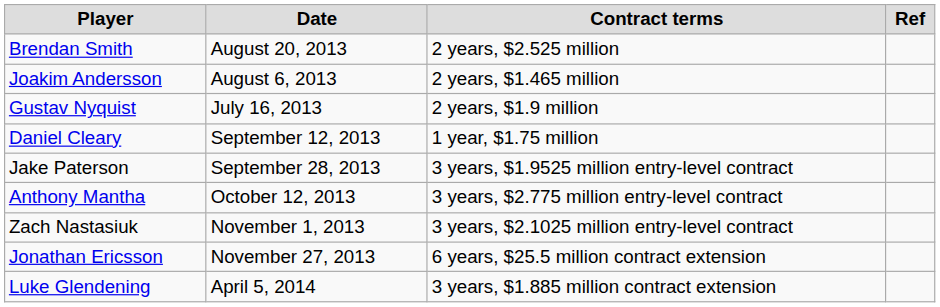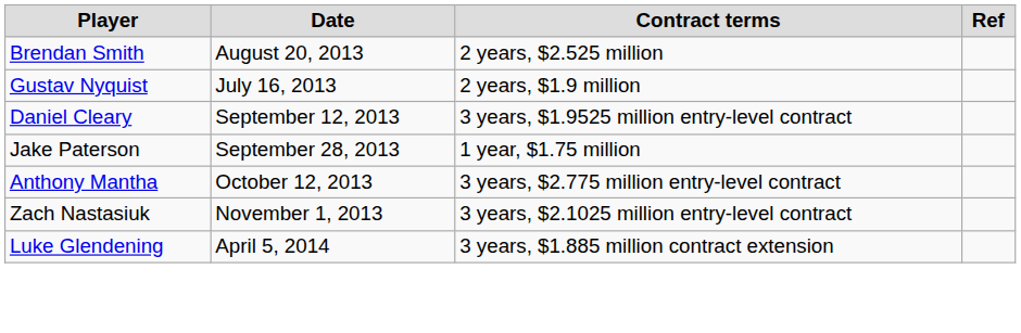- row: Joakim Andersson | August 6, 2013 | 2 years, $1.465 million
Daniel Cleary | Contract terms: 1 year, $1.75 million -> 3 years, $1.9525 million entry-level contract
Jake Paterson | Contract terms: 3 years, $1.9525 million entry-level contract -> 1 year, $1.75 million
- row: Jonathan Ericsson | November 27, 2013 | 6 years, $25.5 million contract extension
